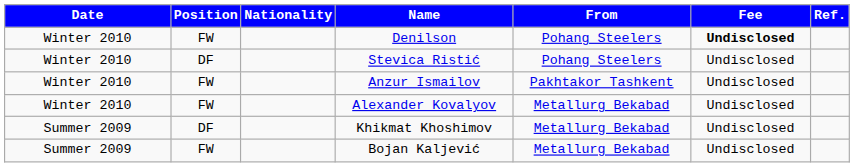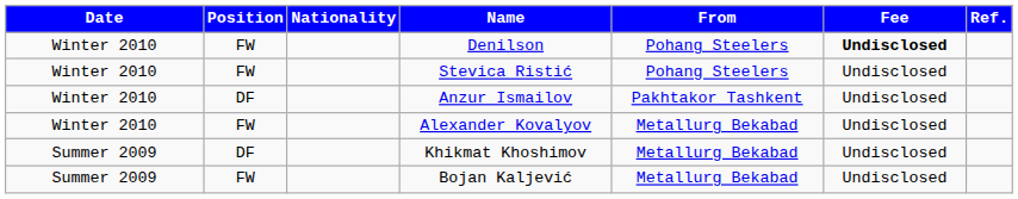Stevica Ristić | Position: DF -> FW
Anzur Ismailov | Position: FW -> DF
